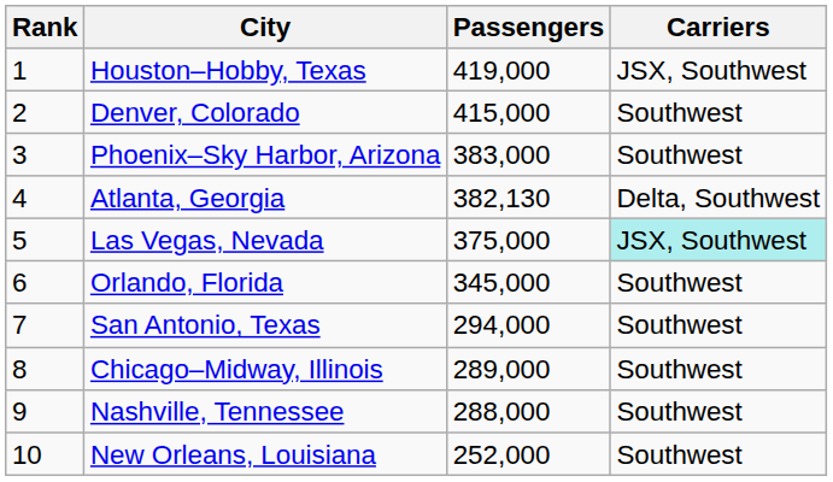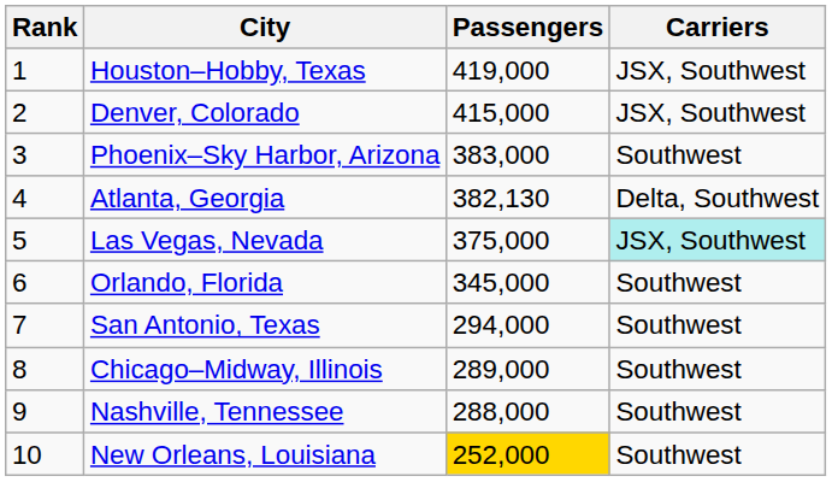Denver, Colorado | Carriers: Southwest -> JSX, Southwest
New Orleans, Louisiana | Passengers: no background -> gold background
